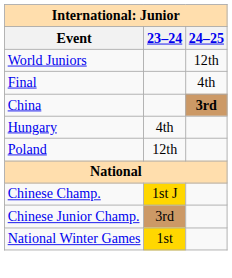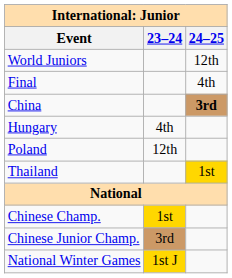+ row: Thailand | 1st
Chinese Champ. | 23–24: 1st J -> 1st
National Winter Games | 23–24: 1st -> 1st J
